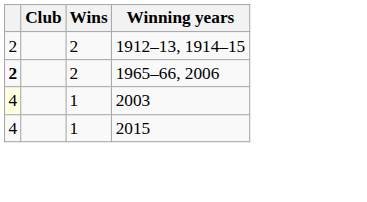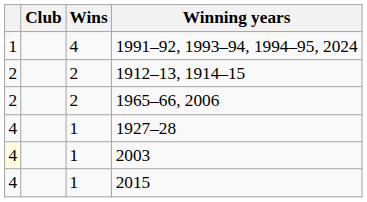+ row: 1 | 4 | 1991–92, 1993–94, 1994–95, 2024
1965–66, 2006 | column 1: bold -> normal
+ row: 4 | 1 | 1927–28
